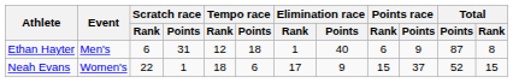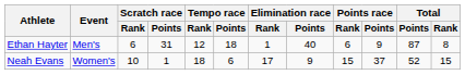Neah Evans | Scratch race / Rank: 22 -> 10
